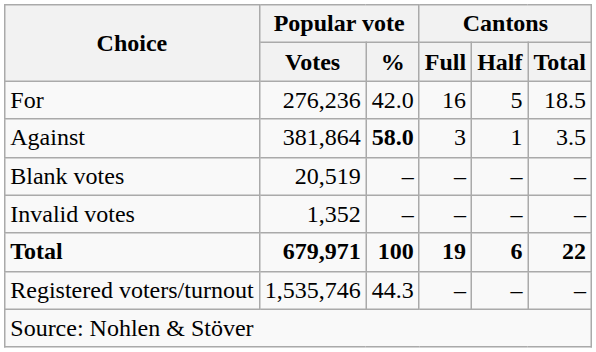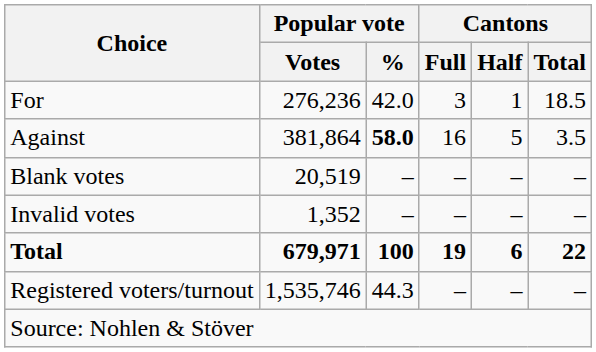For | Cantons / Full: 16 -> 3
For | Cantons / Half: 5 -> 1
Against | Cantons / Full: 3 -> 16
Against | Cantons / Half: 1 -> 5
